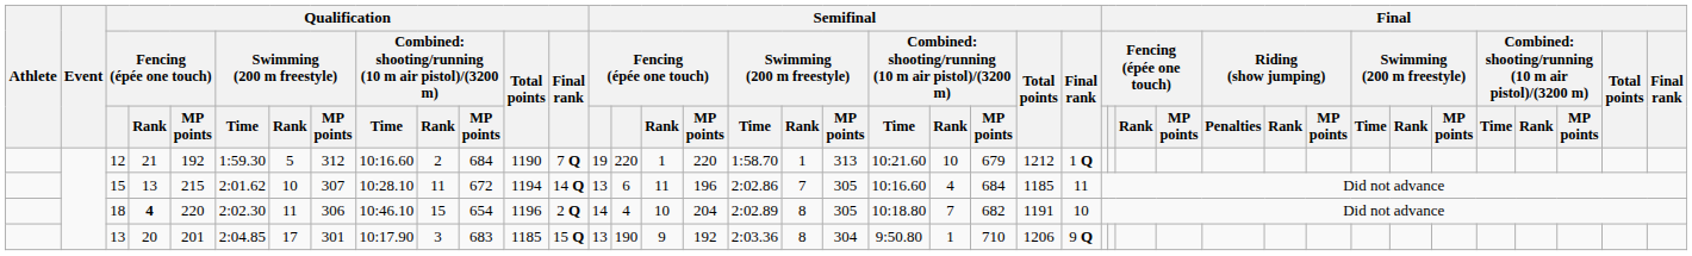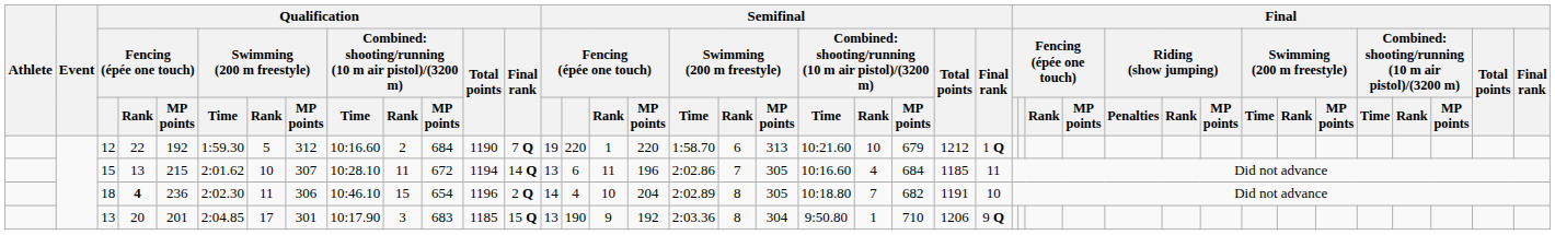12 | Qualification / Fencing (épée one touch) / Rank: 21 -> 22
12 | Semifinal / Swimming (200 m freestyle) / Rank: 1 -> 6
18 | Qualification / Fencing (épée one touch) / MP points: 220 -> 236
